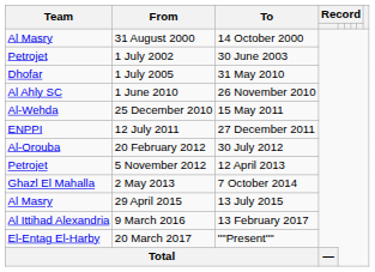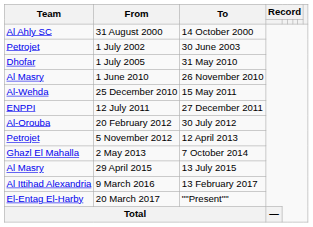31 August 2000 | Team: Al Masry -> Al Ahly SC
1 June 2010 | Team: Al Ahly SC -> Al Masry
